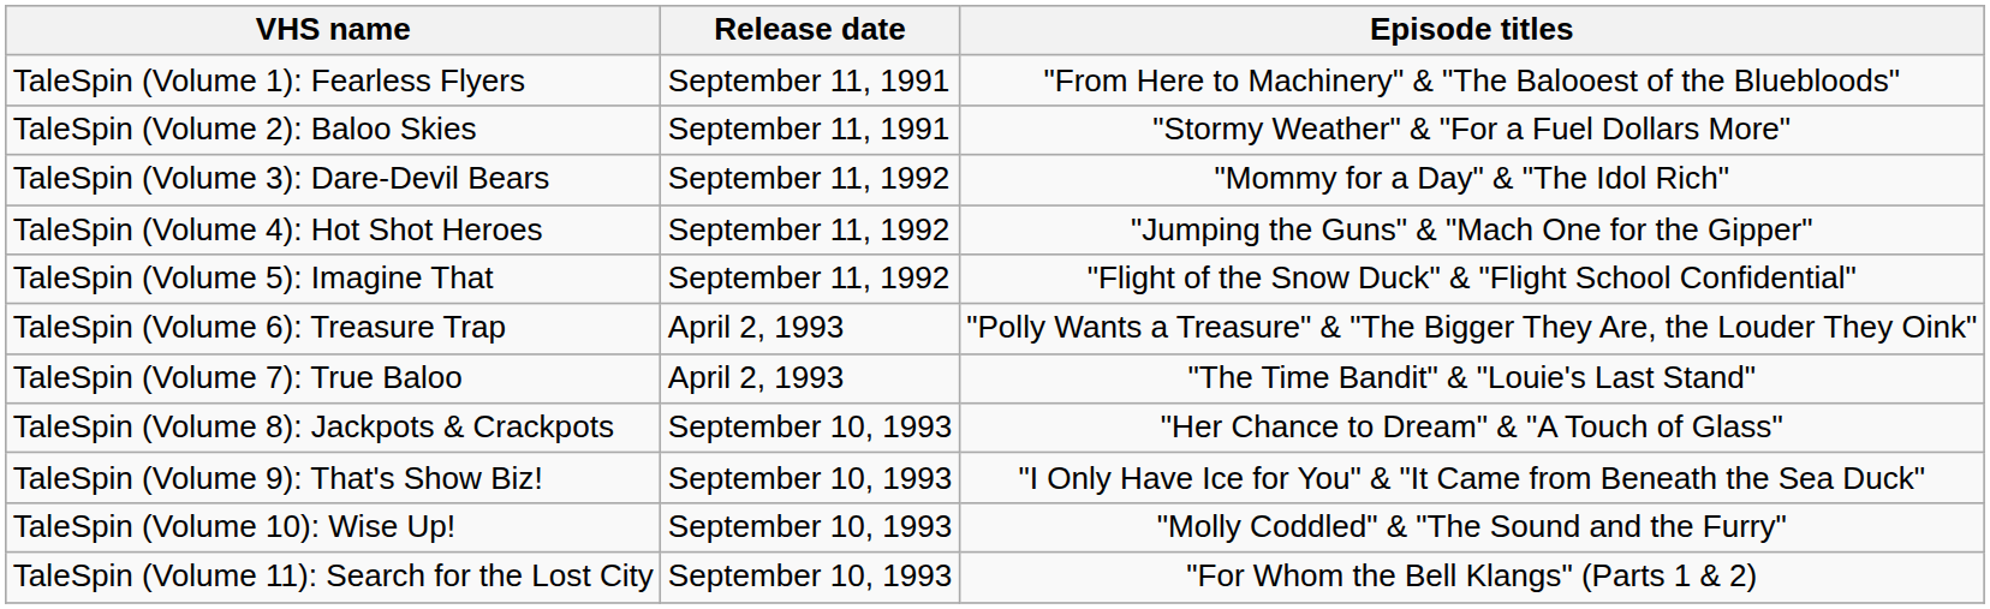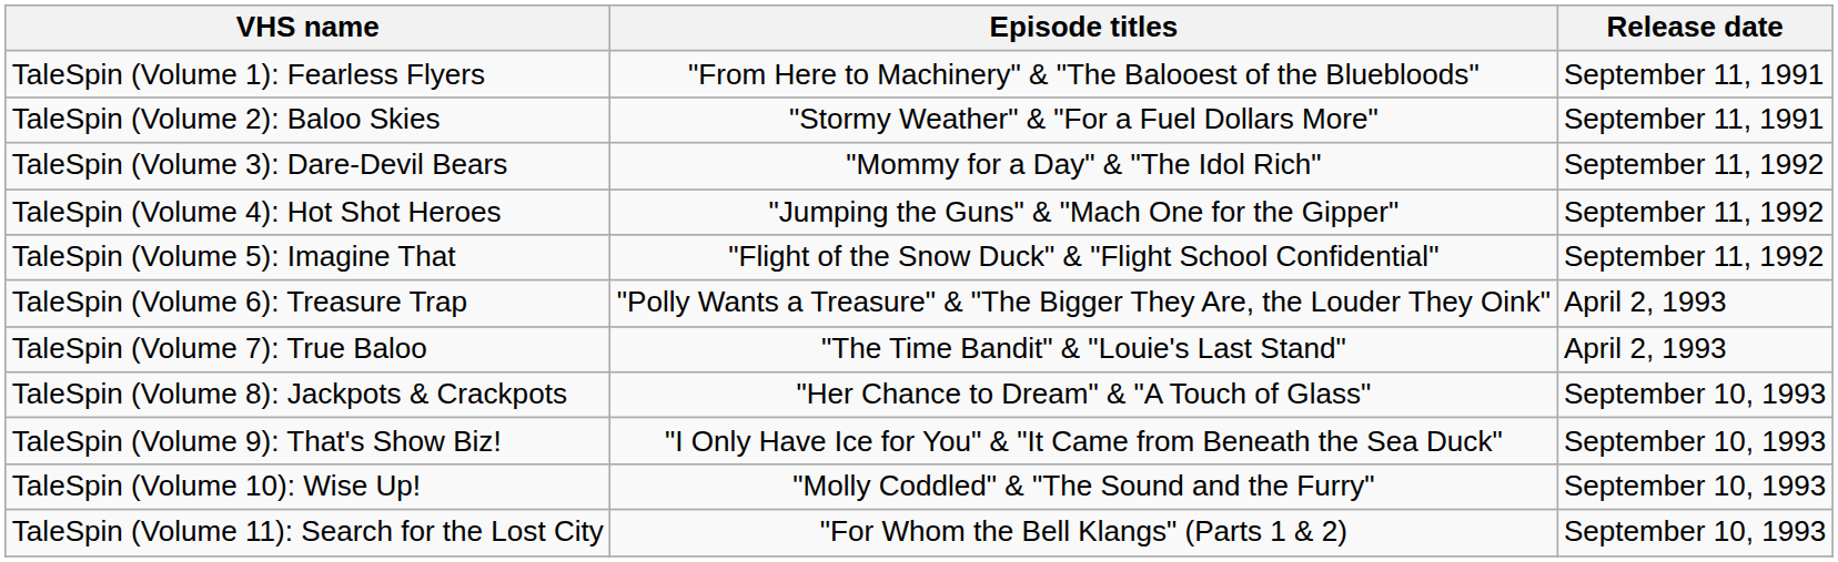columns swapped: Episode titles <-> Release date
